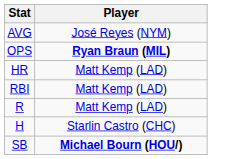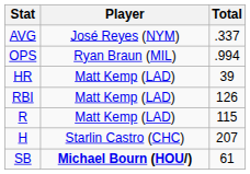+ column: Total | .337 | .994 | 39 | 126 | 115 | 207 | 61
OPS | Player: bold -> normal
